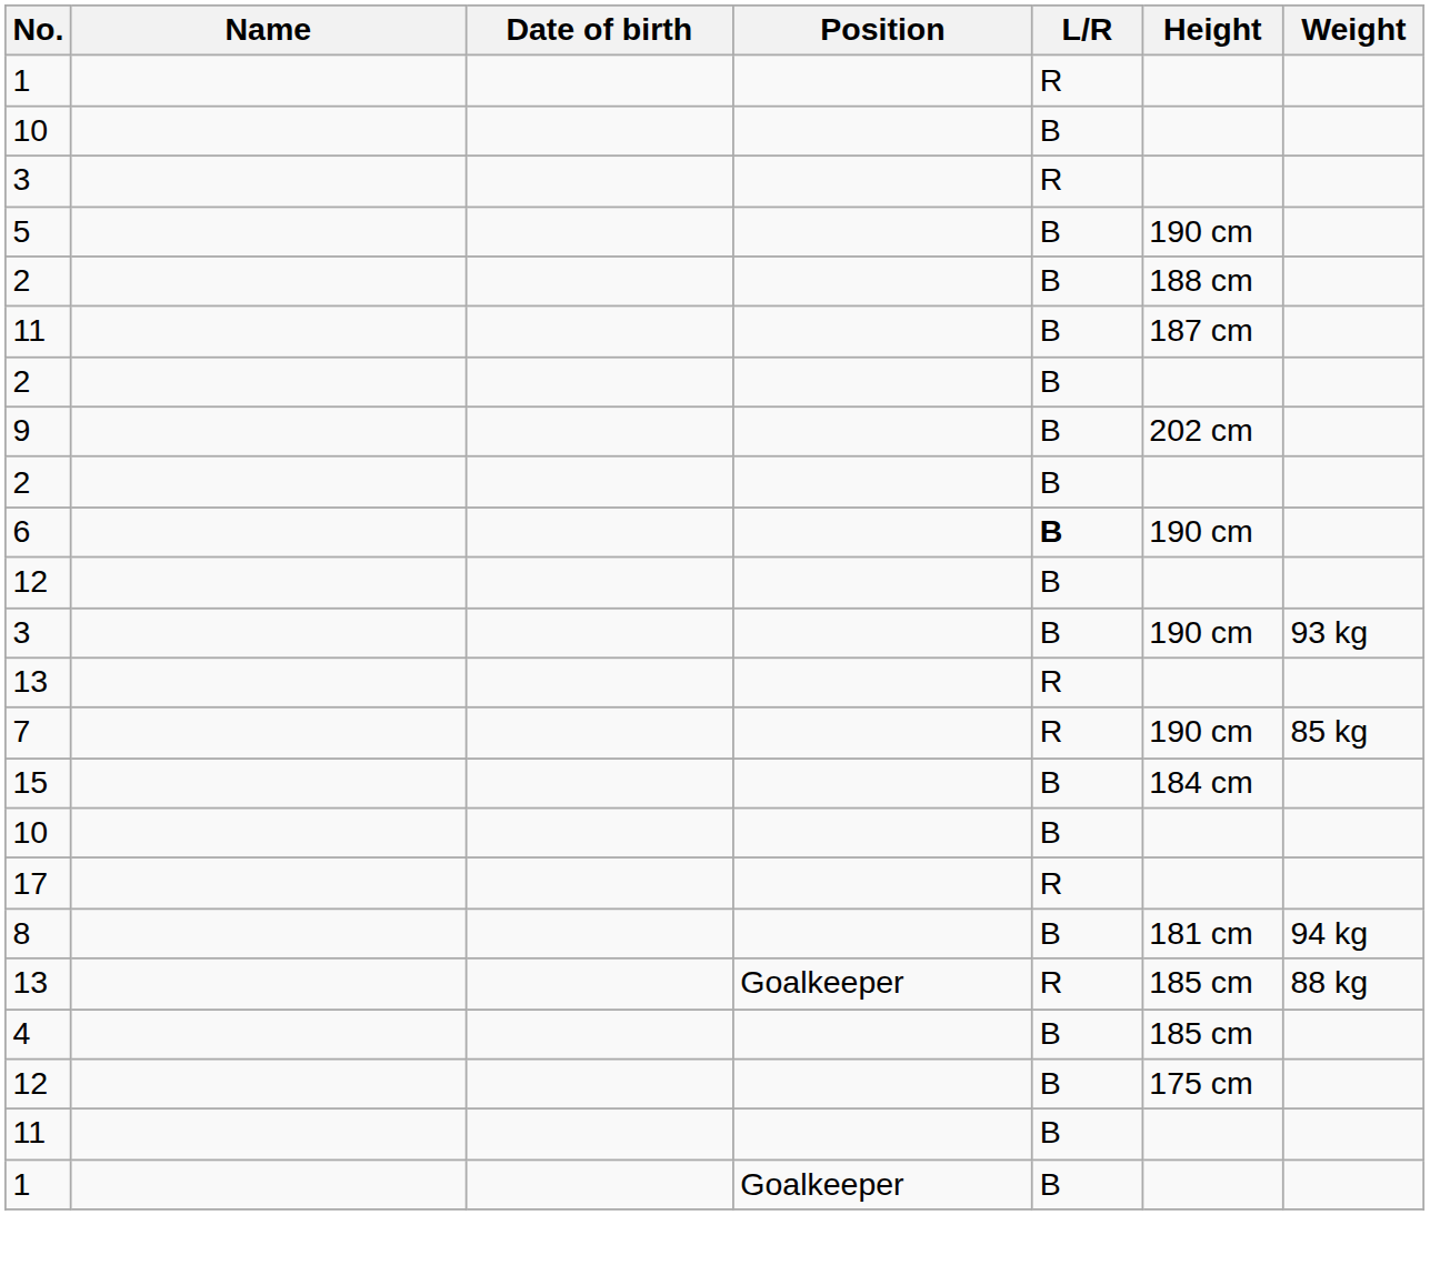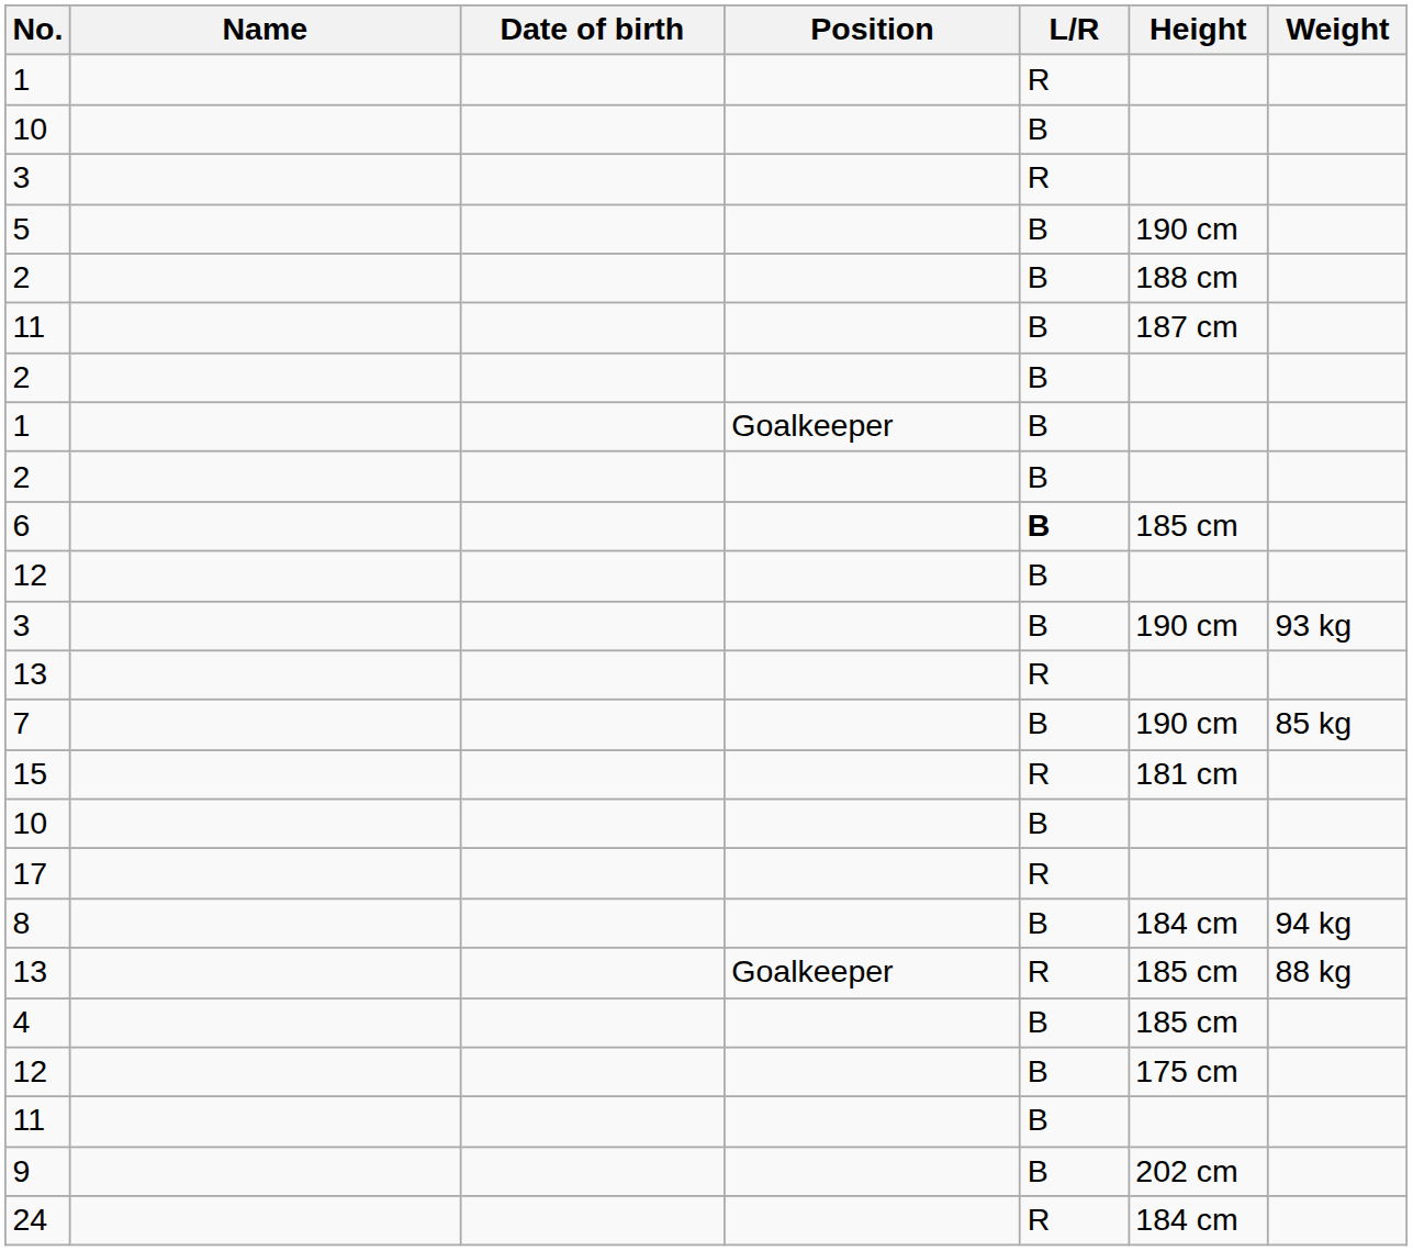rows swapped: 1 / Goalkeeper <-> 9
6 | Height: 190 cm -> 185 cm
7 | L/R: R -> B
15 | L/R: B -> R
15 | Height: 184 cm -> 181 cm
8 | Height: 181 cm -> 184 cm
+ row: 24 | R | 184 cm
